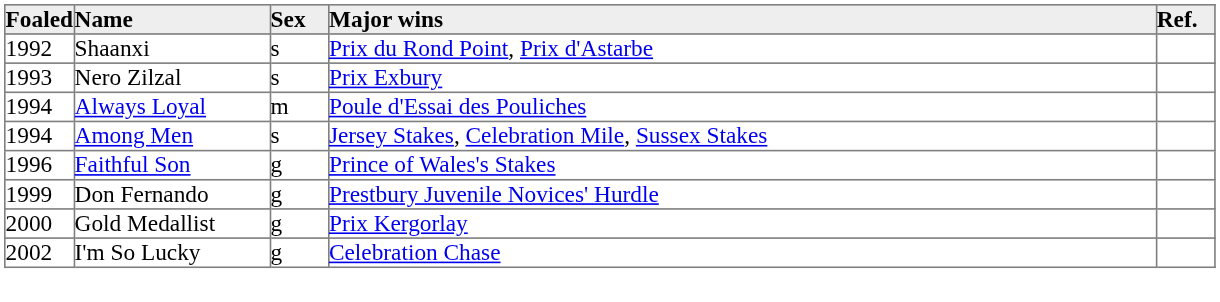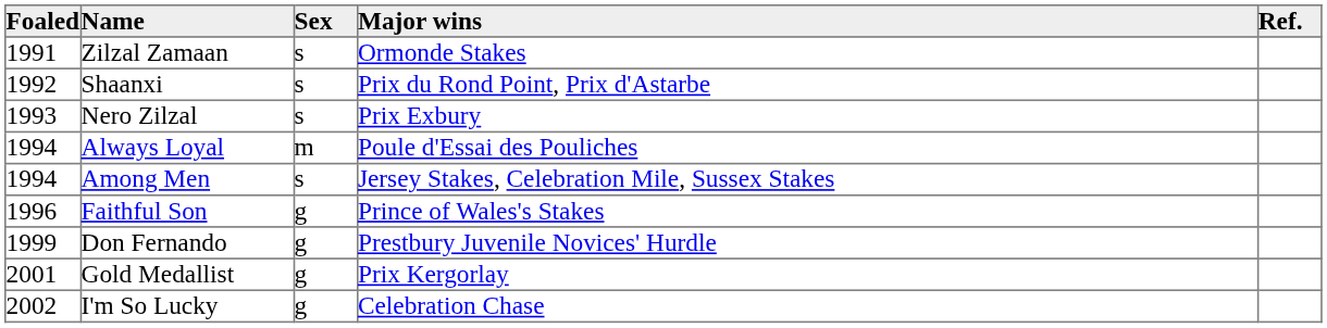+ row: 1991 | Zilzal Zamaan | s | Ormonde Stakes
Gold Medallist | Foaled: 2000 -> 2001
